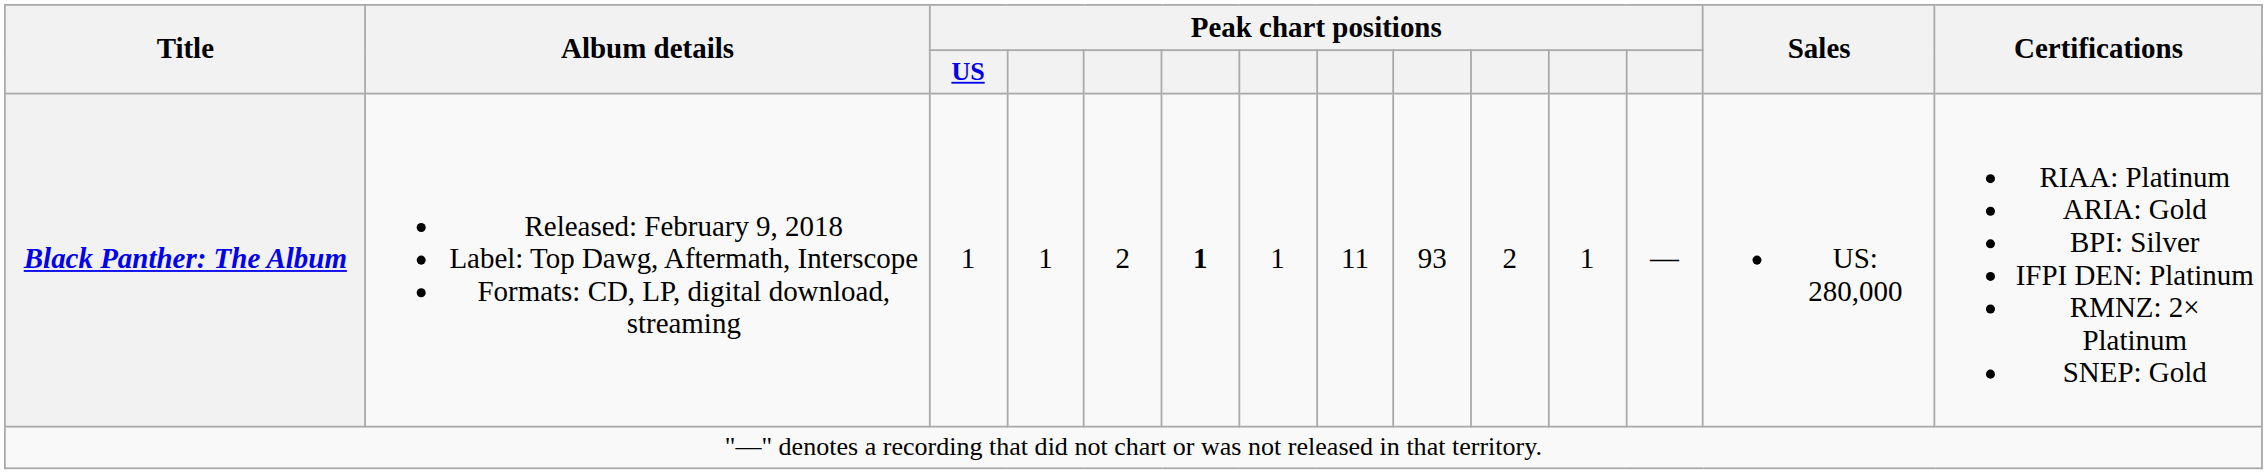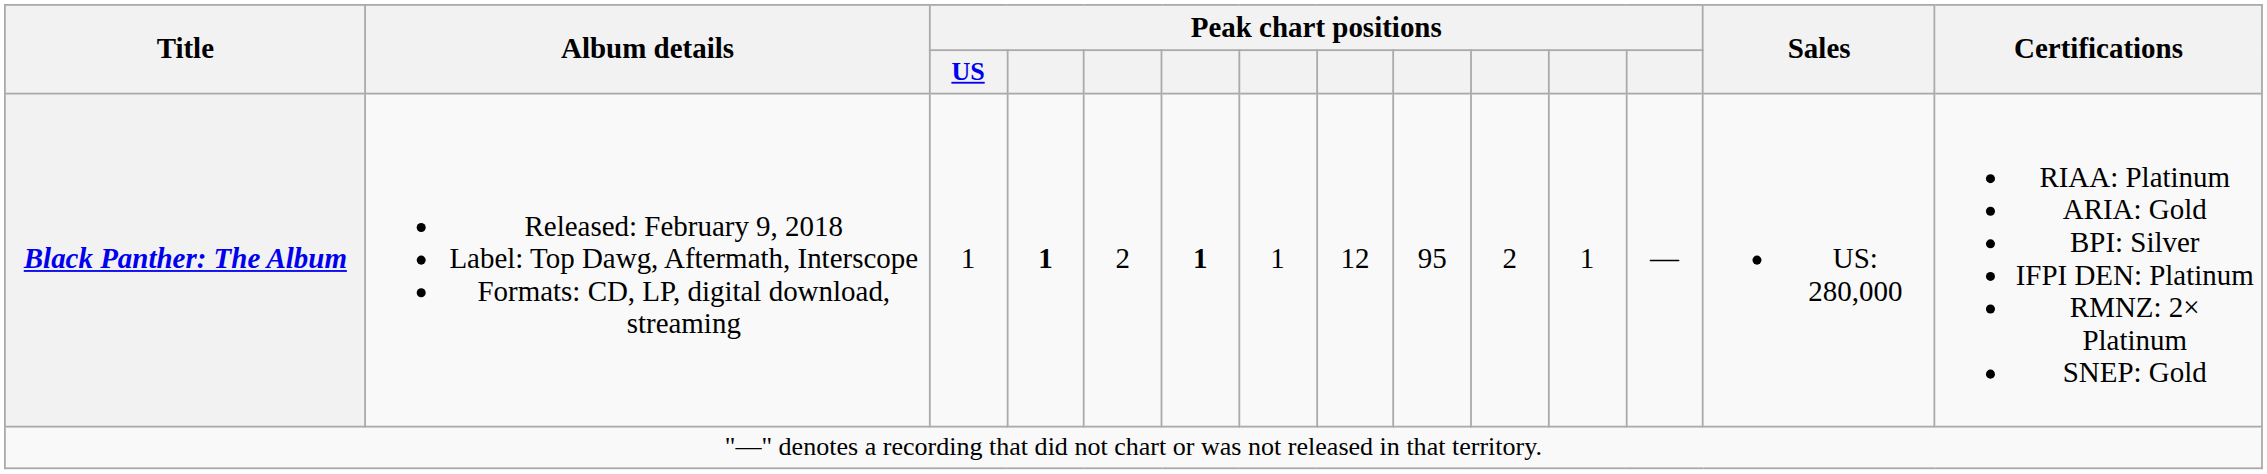Black Panther: The Album | column 4: normal -> bold
Black Panther: The Album | column 8: 11 -> 12
Black Panther: The Album | column 9: 93 -> 95
